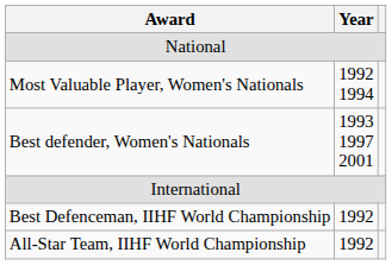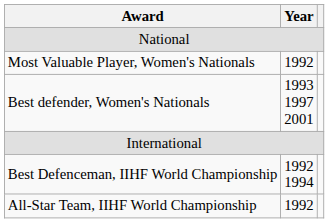Most Valuable Player, Women's Nationals | Year: 1992 1994 -> 1992
Best Defenceman, IIHF World Championship | Year: 1992 -> 1992 1994
